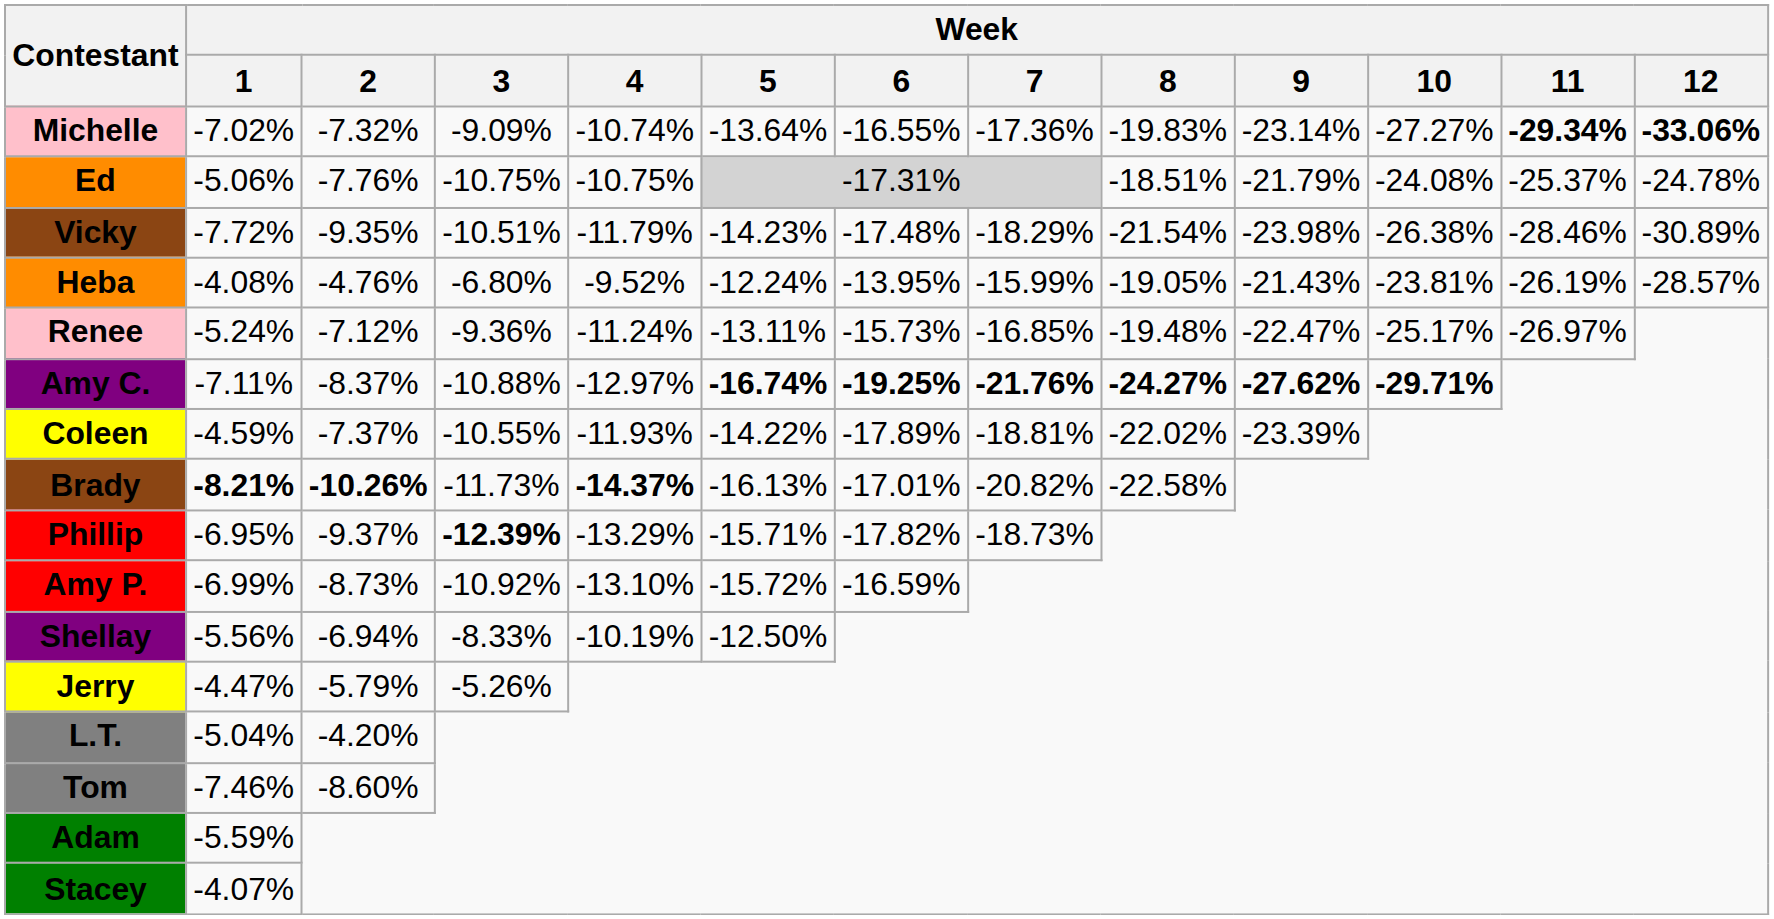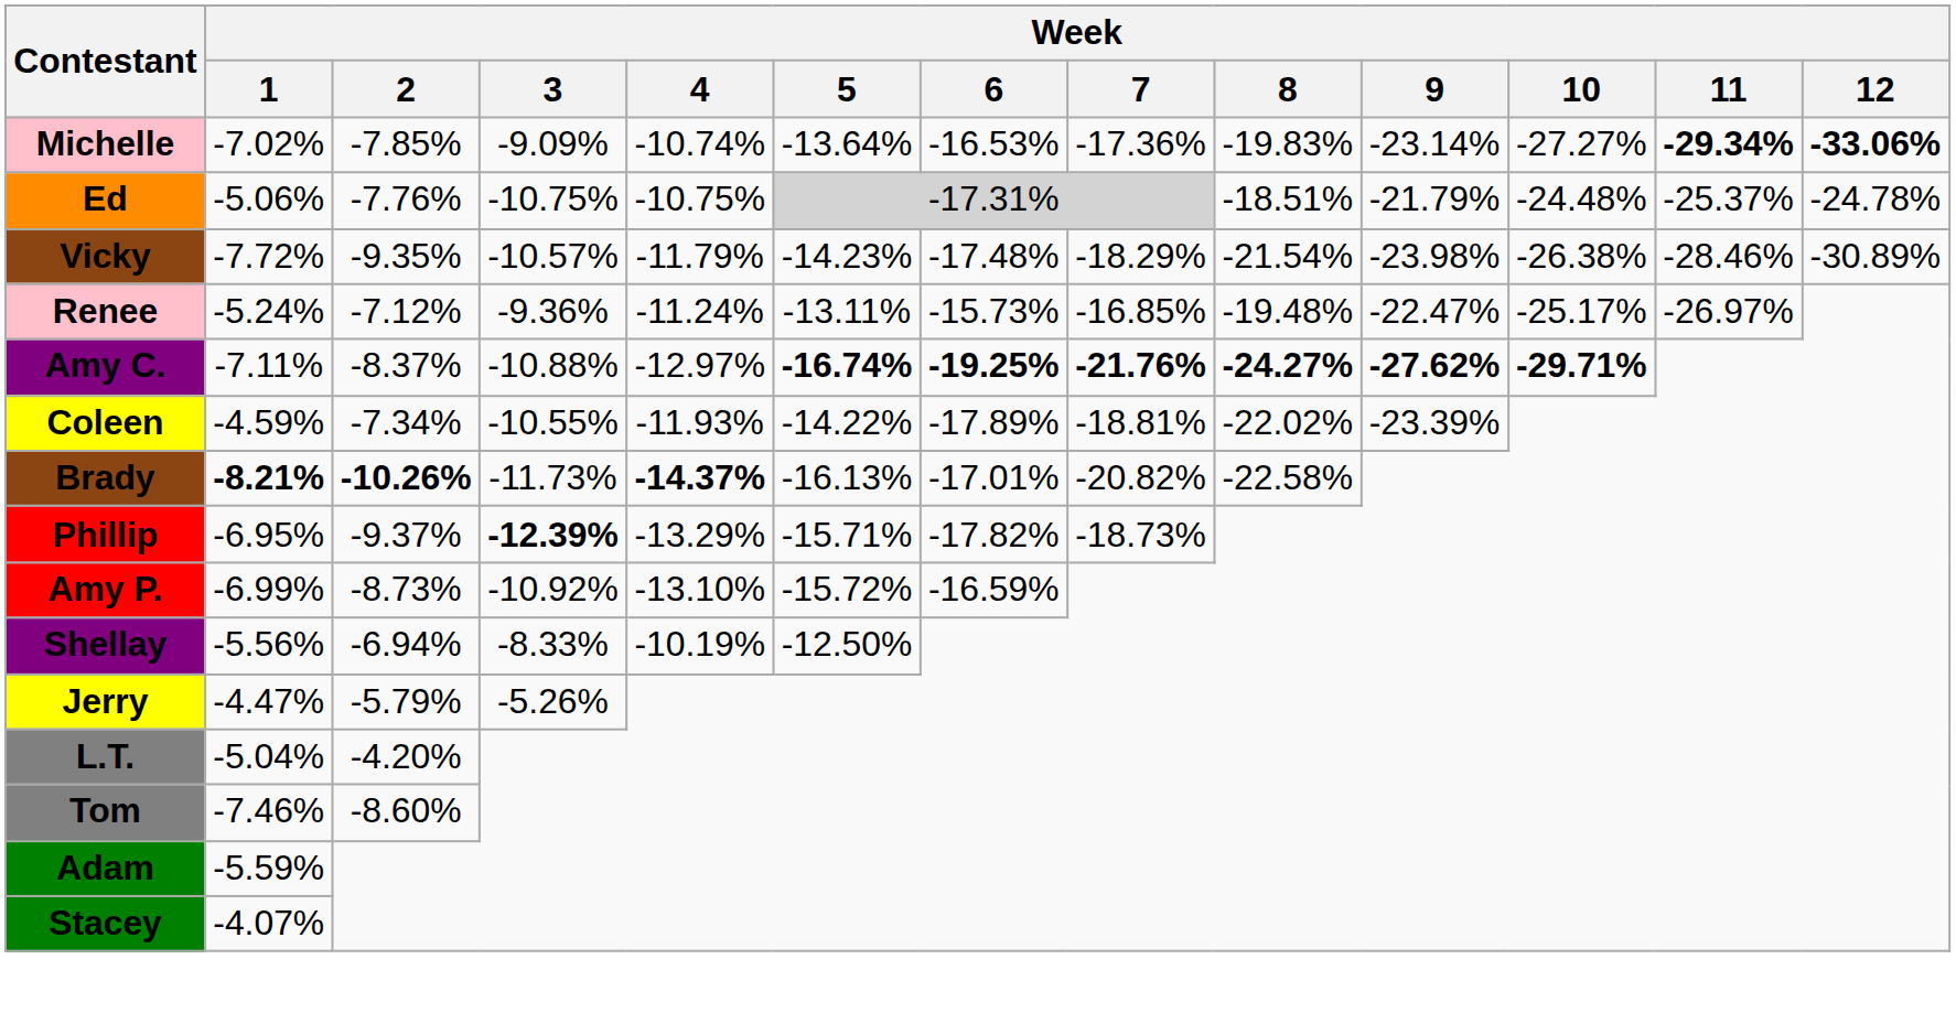Michelle | Week / 2: -7.32% -> -7.85%
Michelle | Week / 6: -16.55% -> -16.53%
Ed | Week / 10: -24.08% -> -24.48%
Vicky | Week / 3: -10.51% -> -10.57%
- row: Heba | -4.08% | -4.76% | -6.80% | -9.52% | -12.24% | -13.95% | -15.99% | -19.05% | -21.43% | -23.81% | -26.19% | -28.57%
Coleen | Week / 2: -7.37% -> -7.34%
